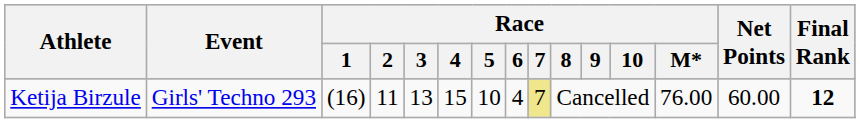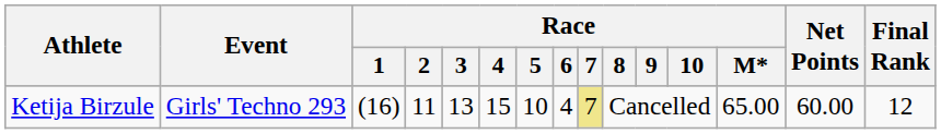Ketija Birzule | Race / M*: 76.00 -> 65.00
Ketija Birzule | Final Rank: bold -> normal
